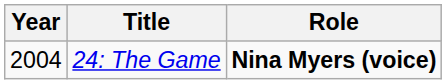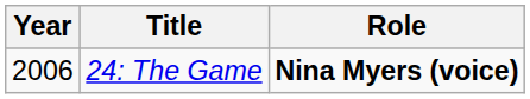24: The Game | Year: 2004 -> 2006
